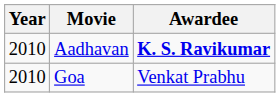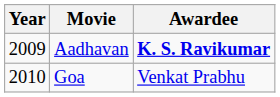Aadhavan | Year: 2010 -> 2009
